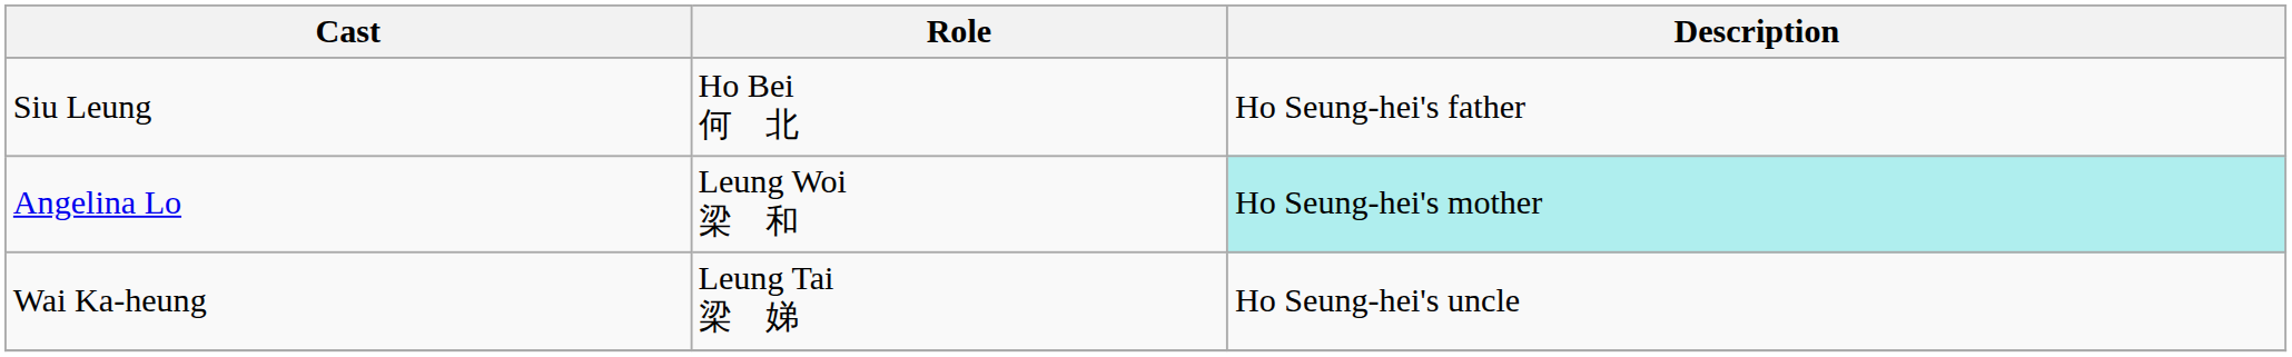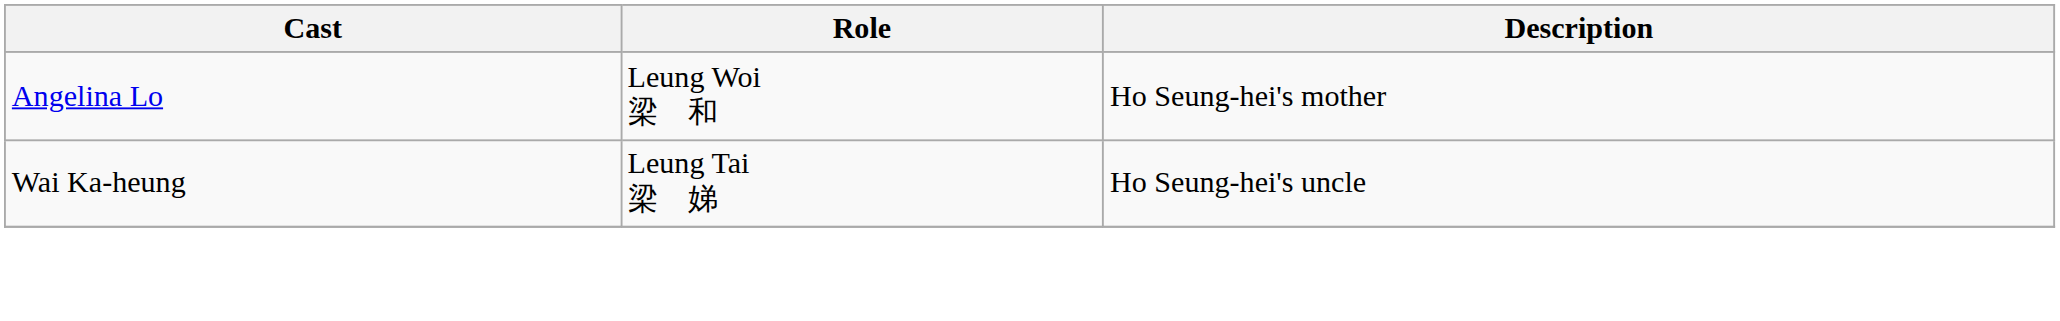- row: Siu Leung | Ho Bei 何 北 | Ho Seung-hei's father
Angelina Lo | Description: paleturquoise background -> no background
